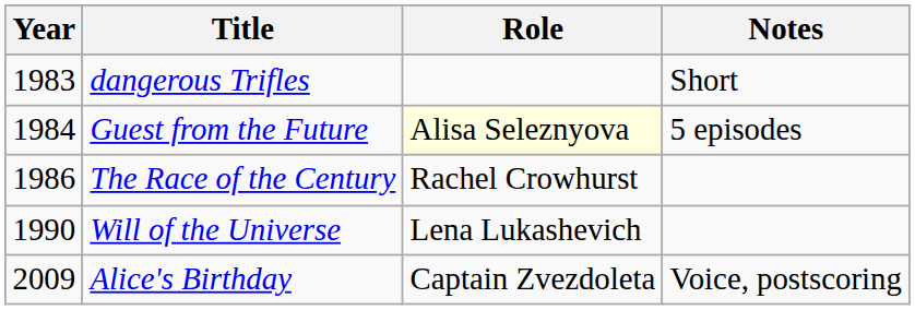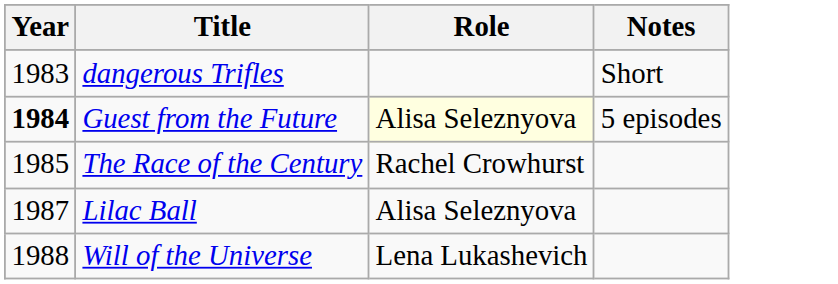Guest from the Future | Year: normal -> bold
The Race of the Century | Year: 1986 -> 1985
+ row: 1987 | Lilac Ball | Alisa Seleznyova
Will of the Universe | Year: 1990 -> 1988
- row: 2009 | Alice's Birthday | Captain Zvezdoleta | Voice, postscoring
